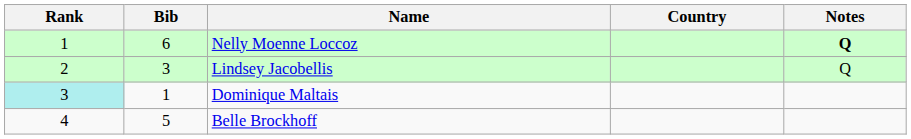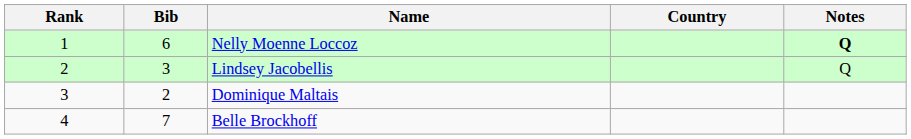Dominique Maltais | Rank: paleturquoise background -> no background
Dominique Maltais | Bib: 1 -> 2
Belle Brockhoff | Bib: 5 -> 7
